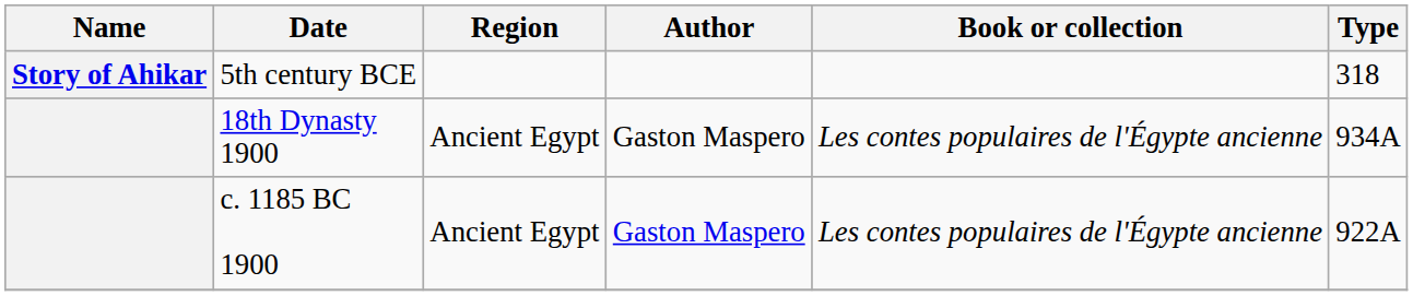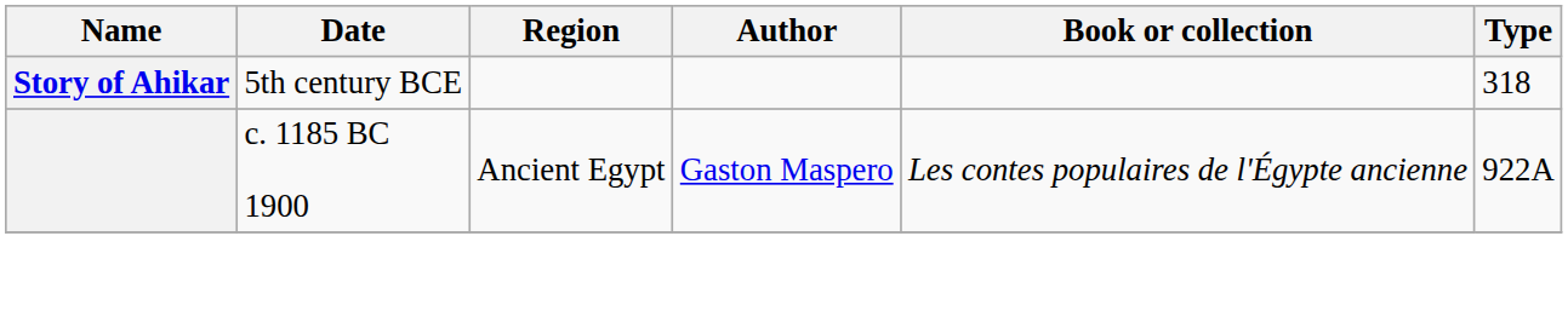- row: 18th Dynasty 1900 | Ancient Egypt | Gaston Maspero | Les contes populaires de l'Égypte ancienne | 934A
